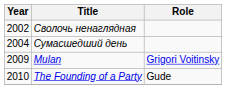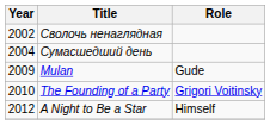Mulan | Role: Grigori Voitinsky -> Gude
The Founding of a Party | Role: Gude -> Grigori Voitinsky
+ row: 2012 | A Night to Be a Star | Himself
